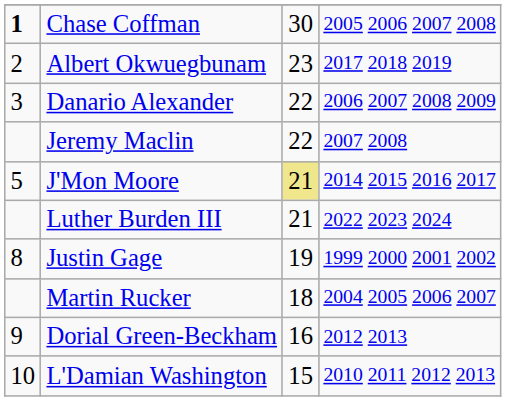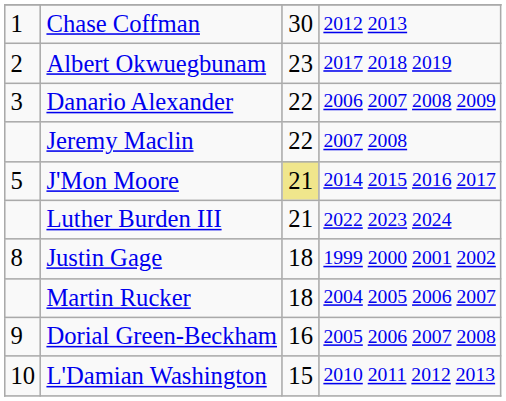Chase Coffman | column 1: bold -> normal
Chase Coffman | column 4: 2005 2006 2007 2008 -> 2012 2013
Justin Gage | column 3: 19 -> 18
Dorial Green-Beckham | column 4: 2012 2013 -> 2005 2006 2007 2008
